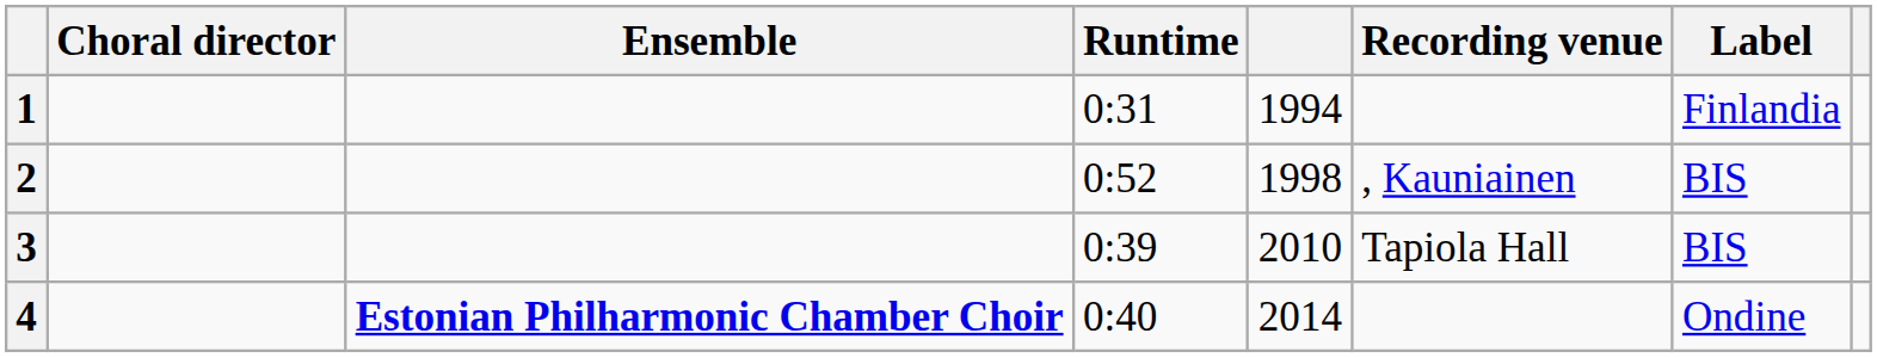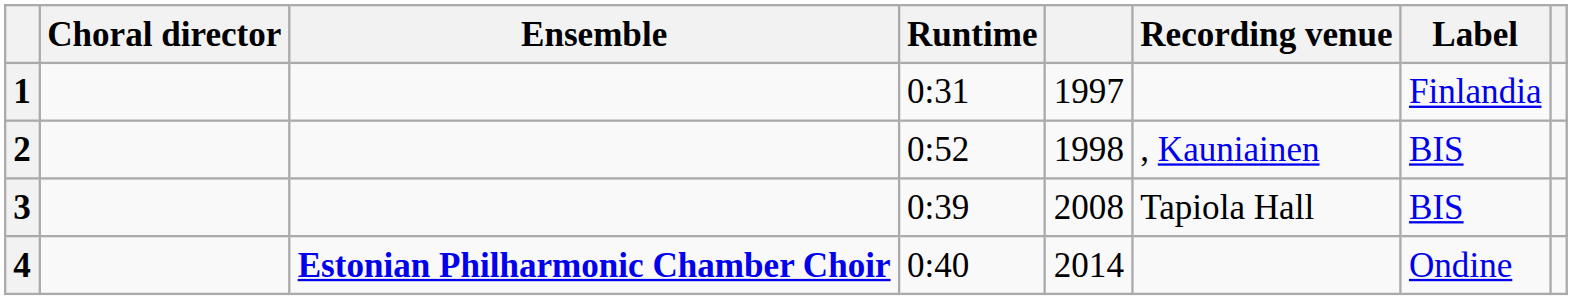1 | column 5: 1994 -> 1997
3 | column 5: 2010 -> 2008
